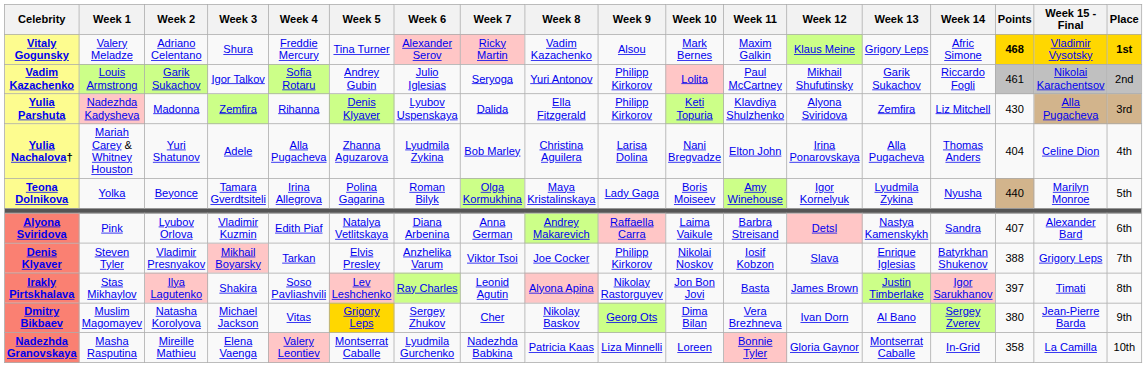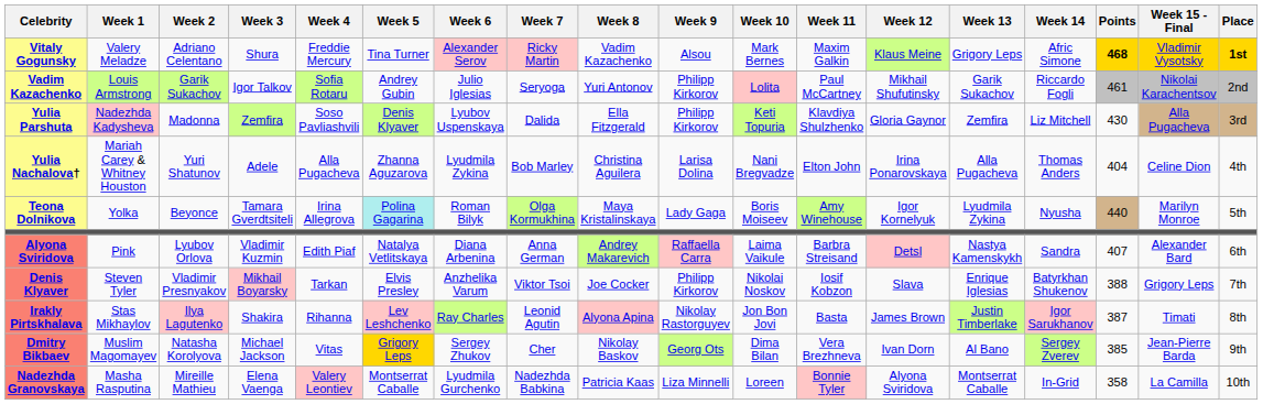Yulia Parshuta | Week 4: Rihanna -> Soso Pavliashvili
Yulia Parshuta | Week 12: Alyona Sviridova -> Gloria Gaynor
Teona Dolnikova | Week 5: no background -> paleturquoise background
Irakly Pirtskhalava | Week 4: Soso Pavliashvili -> Rihanna
Irakly Pirtskhalava | Points: 397 -> 387
Dmitry Bikbaev | Points: 380 -> 385
Nadezhda Granovskaya | Week 12: Gloria Gaynor -> Alyona Sviridova
